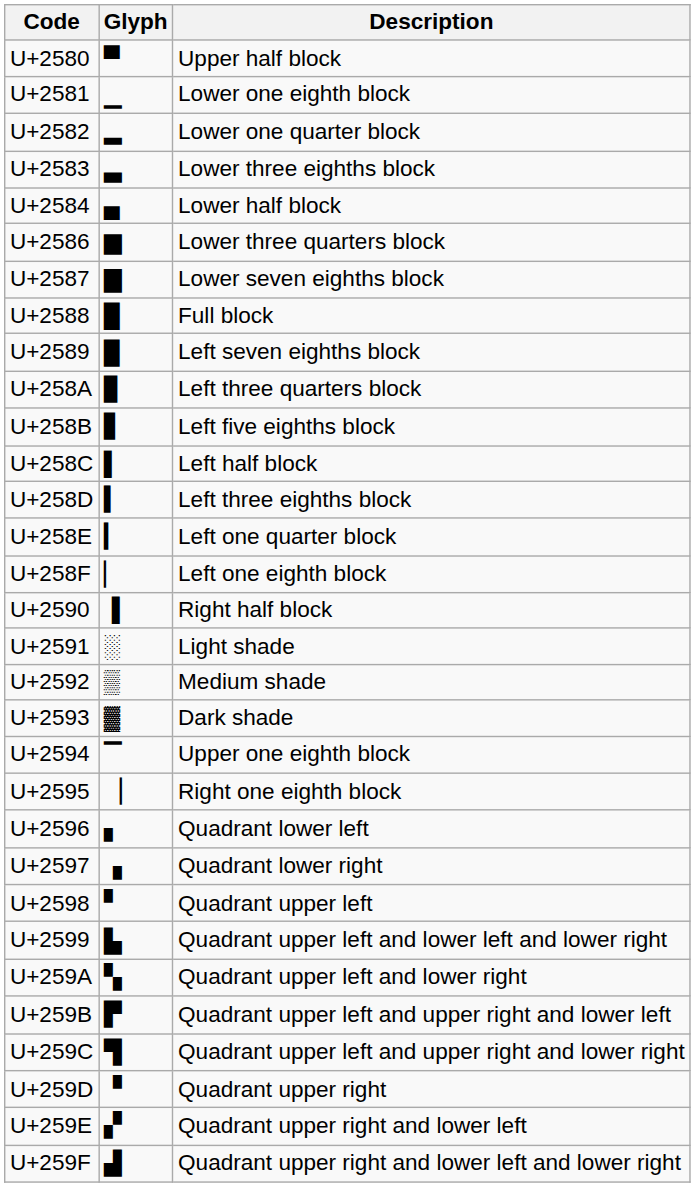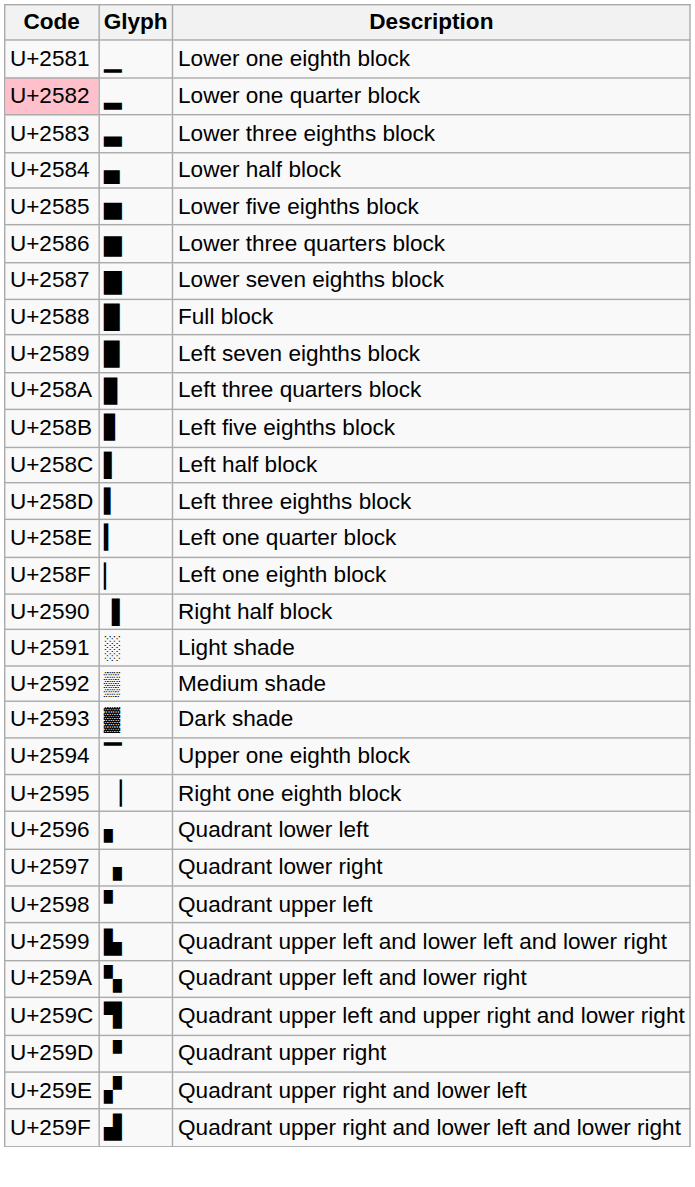- row: U+2580 | ▀ | Upper half block
Lower one quarter block | Code: no background -> pink background
+ row: U+2585 | ▅ | Lower five eighths block
- row: U+259B | ▛ | Quadrant upper left and upper right and lower left
